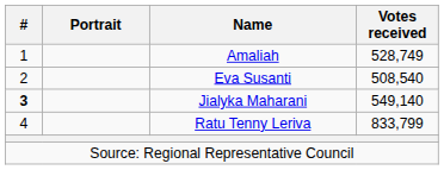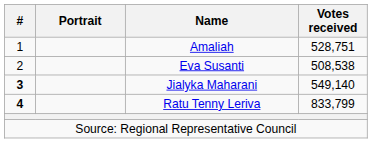Amaliah | Votes received: 528,749 -> 528,751
Eva Susanti | Votes received: 508,540 -> 508,538
Ratu Tenny Leriva | #: normal -> bold
